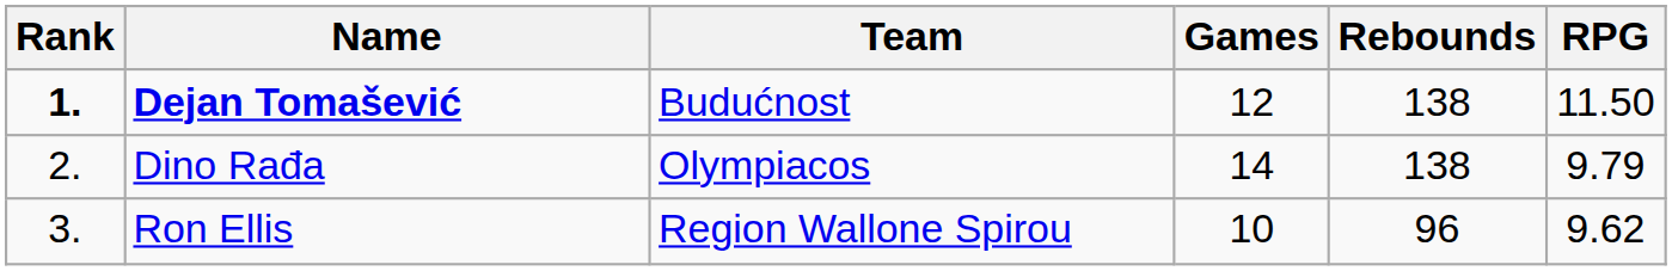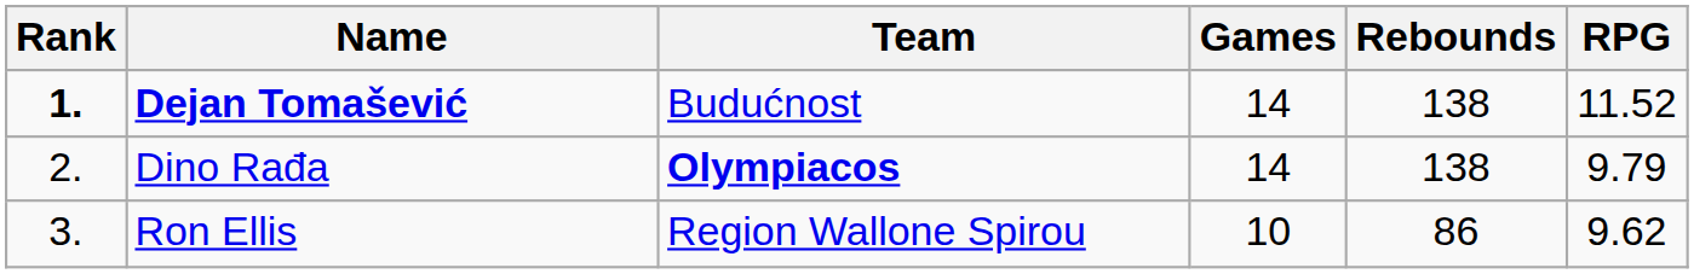Dejan Tomašević | Games: 12 -> 14
Dejan Tomašević | RPG: 11.50 -> 11.52
Dino Rađa | Team: normal -> bold
Ron Ellis | Rebounds: 96 -> 86
